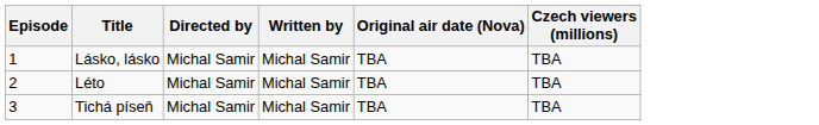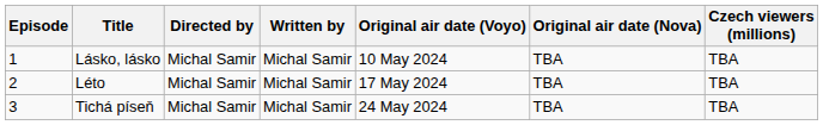+ column: Original air date (Voyo) | 10 May 2024 | 17 May 2024 | 24 May 2024
